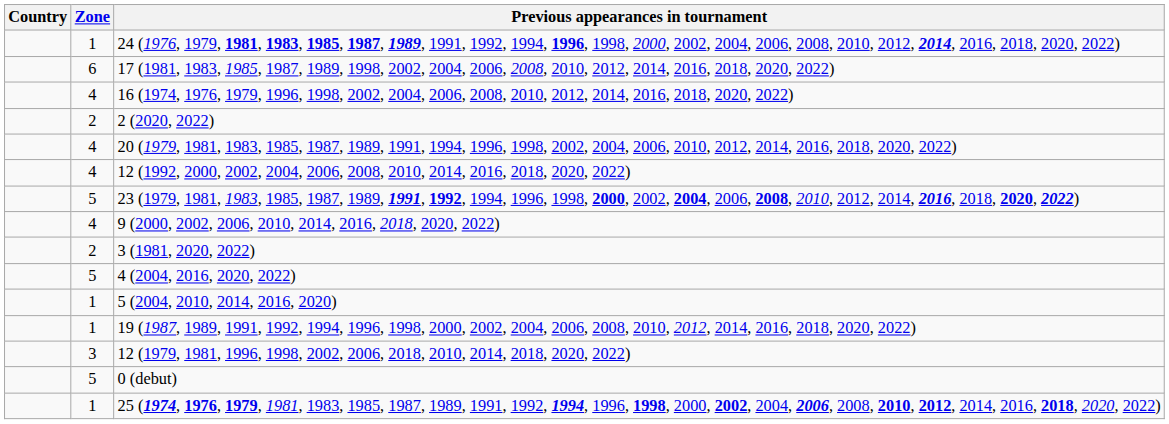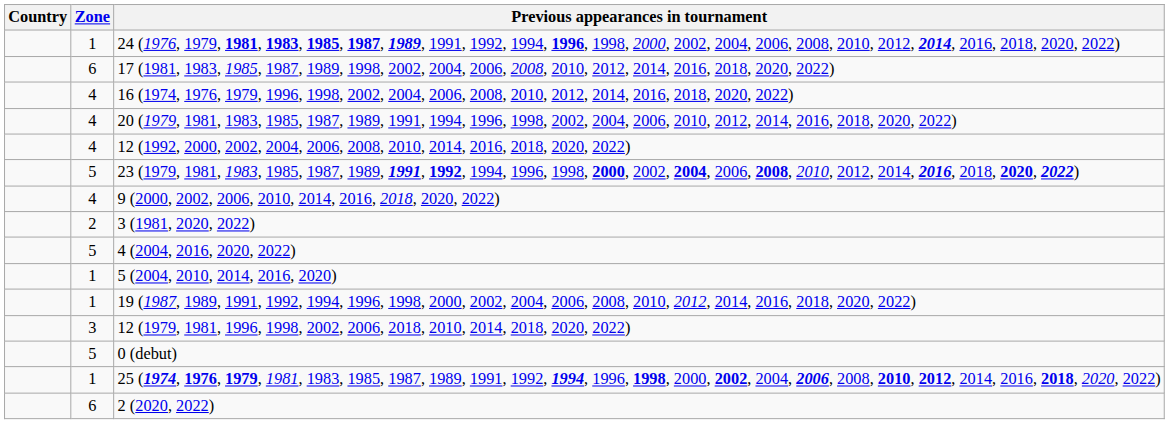- row: 2 | 2 (2020, 2022)
+ row: 6 | 2 (2020, 2022)
